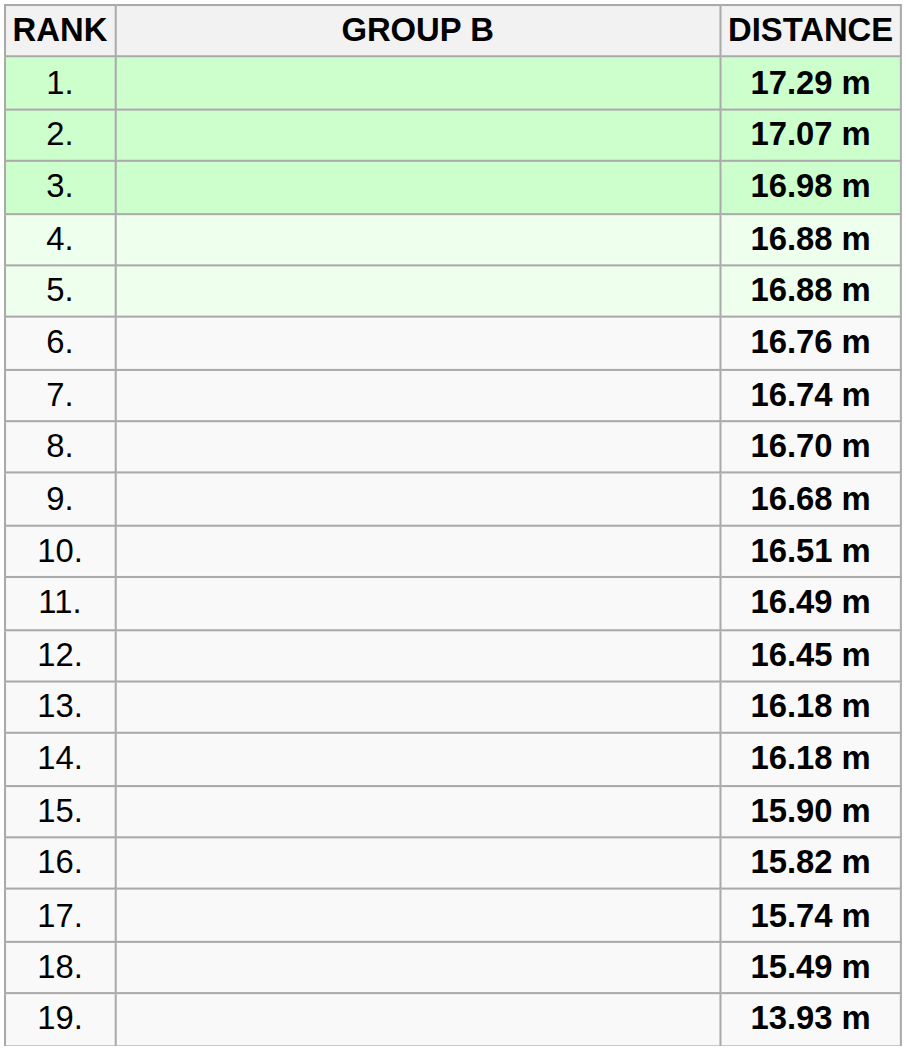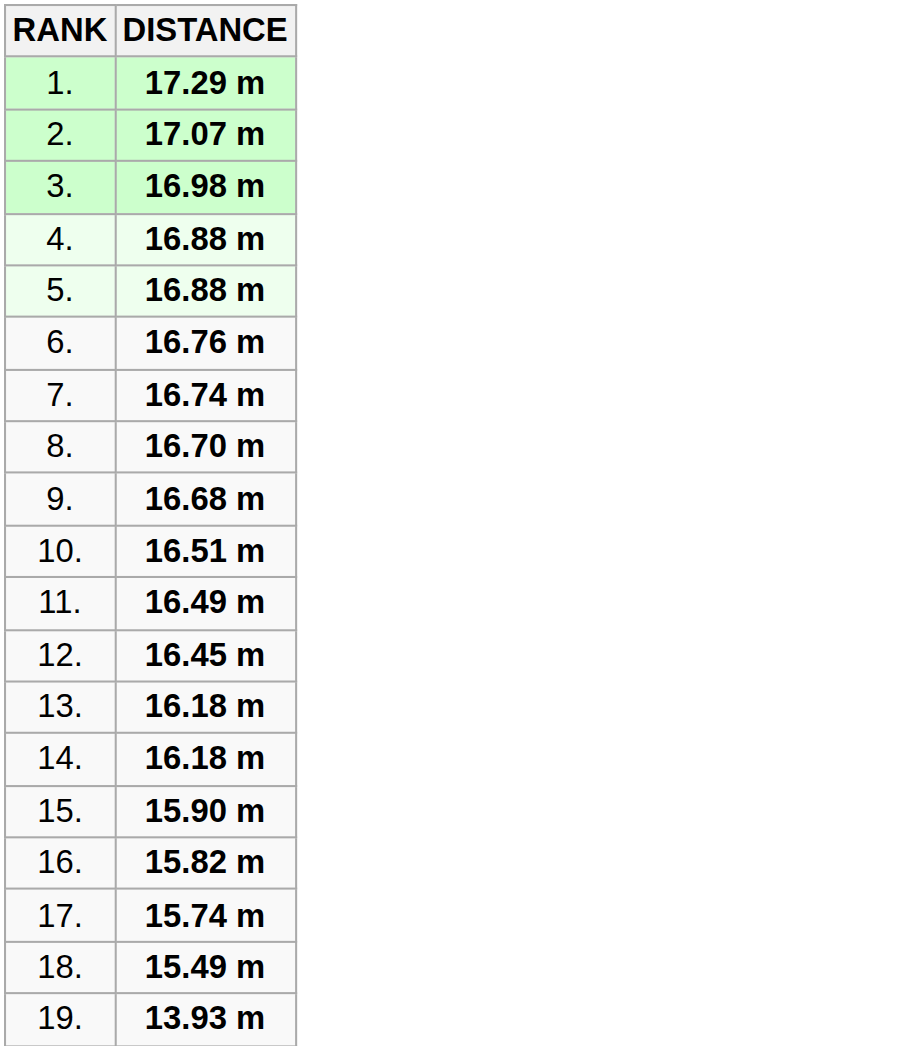- column: GROUP B
